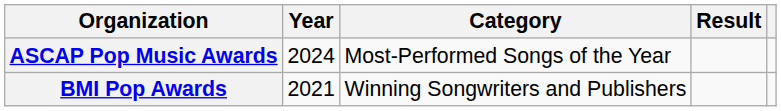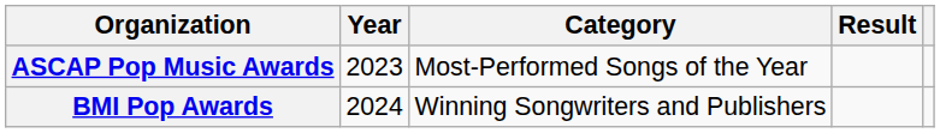ASCAP Pop Music Awards | Year: 2024 -> 2023
BMI Pop Awards | Year: 2021 -> 2024
